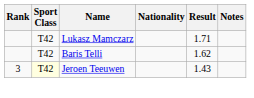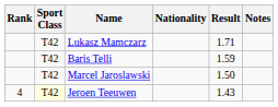Baris Telli | Result: 1.62 -> 1.59
+ row: T42 | Marcel Jaroslawski | 1.50
Jeroen Teeuwen | Rank: 3 -> 4
